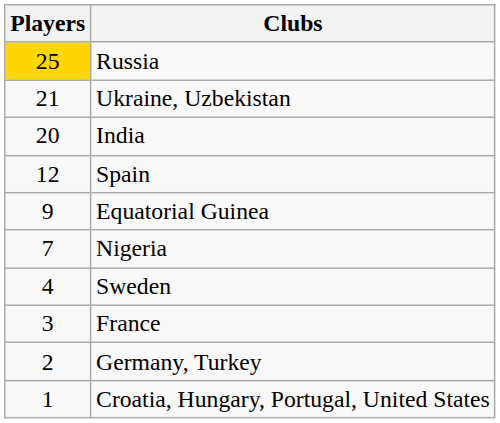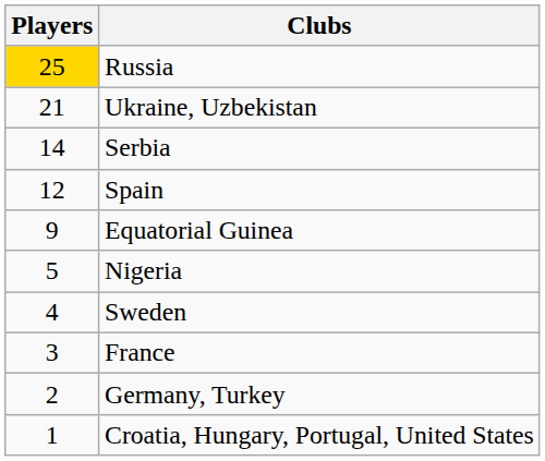- row: 20 | India
+ row: 14 | Serbia
Nigeria | Players: 7 -> 5
